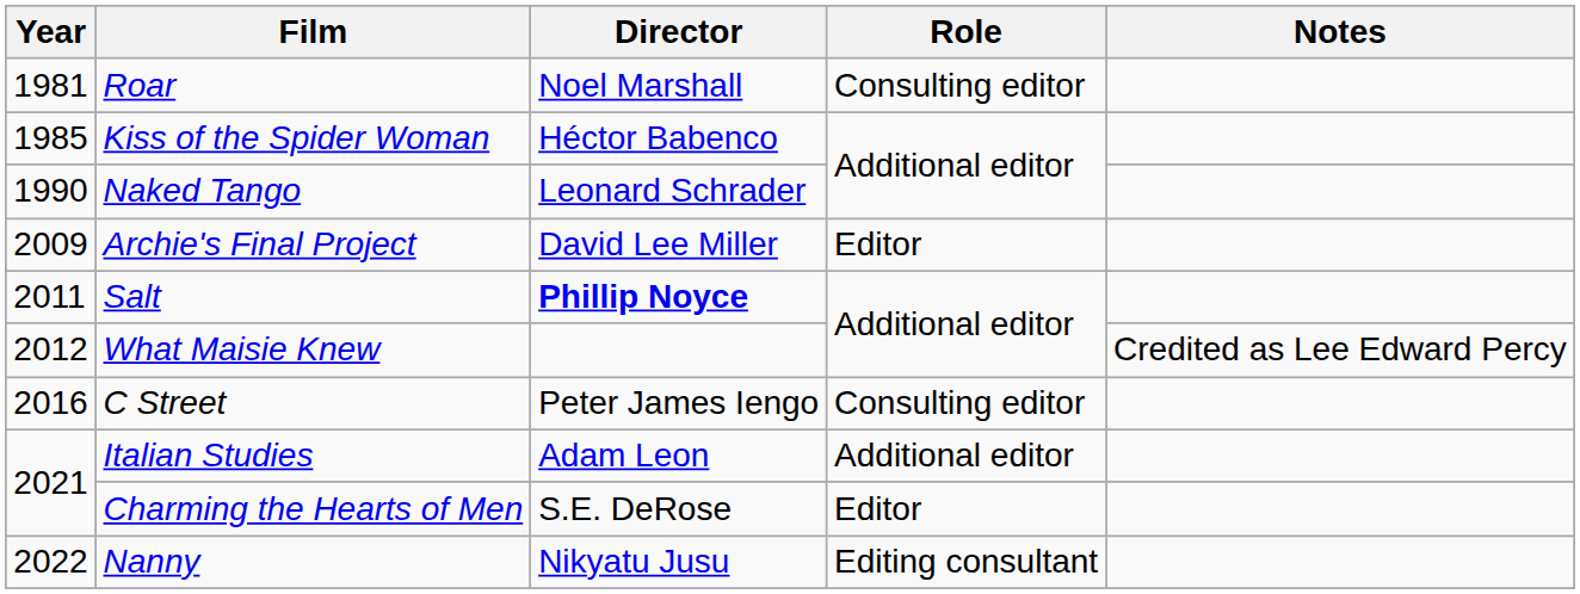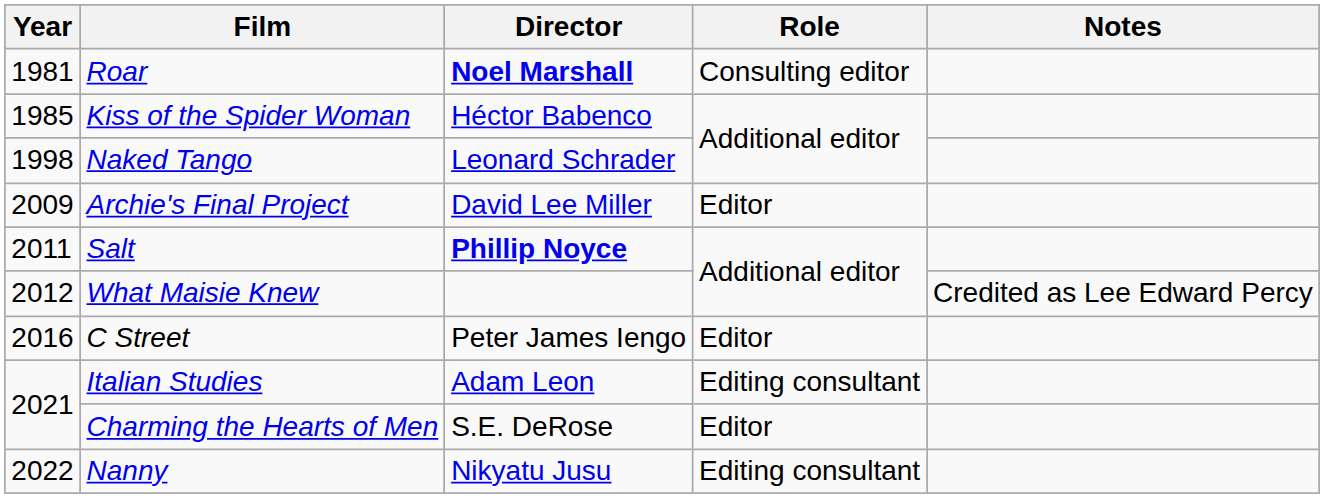Roar | Director: normal -> bold
Naked Tango | Year: 1990 -> 1998
C Street | Role: Consulting editor -> Editor
Italian Studies | Role: Additional editor -> Editing consultant
